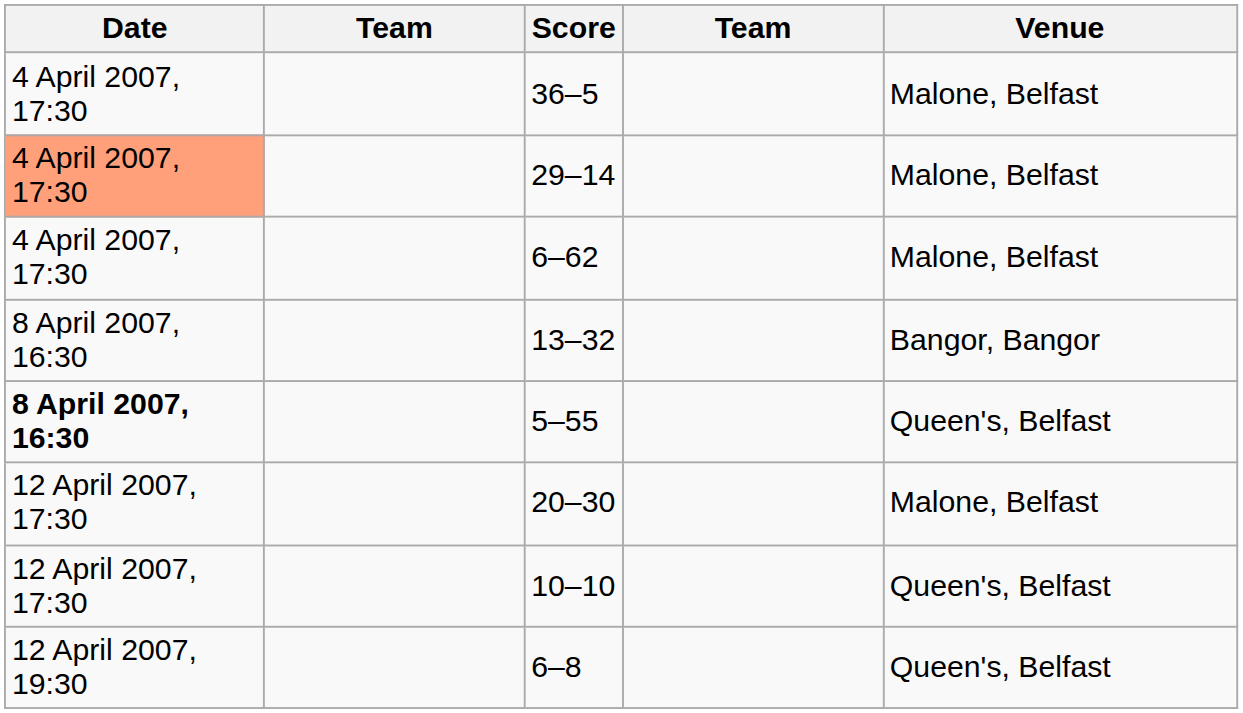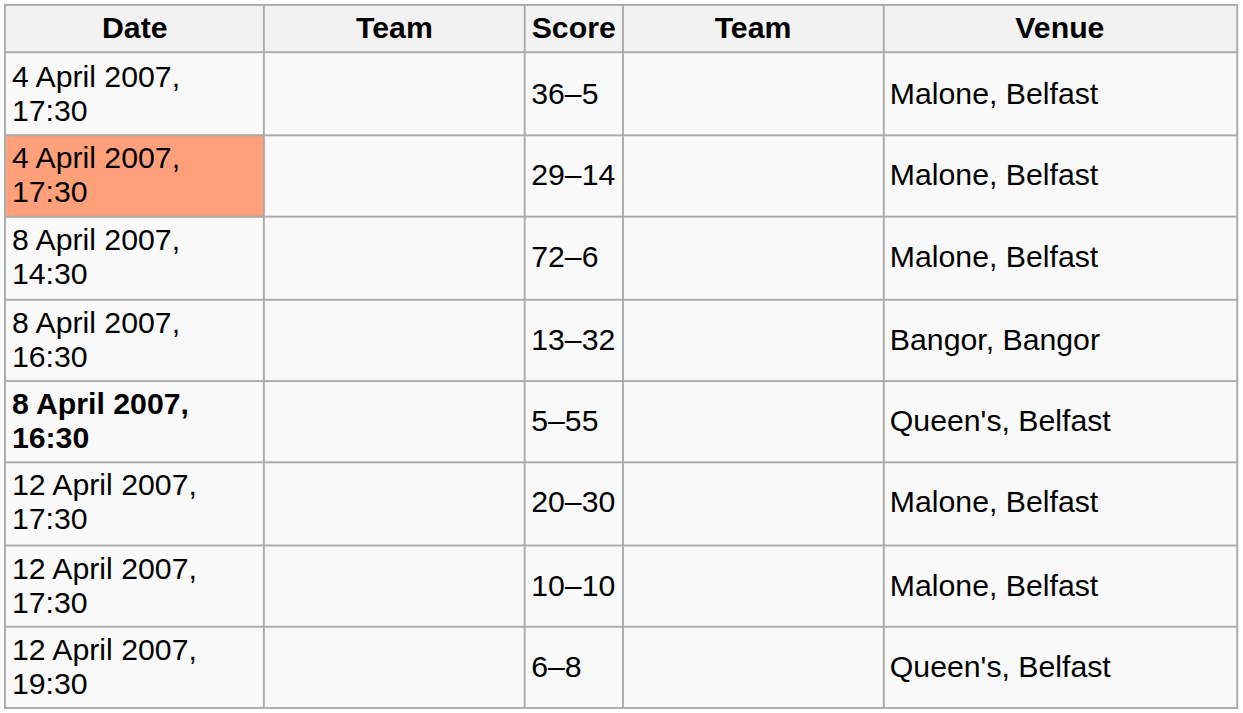- row: 4 April 2007, 17:30 | 6–62 | Malone, Belfast
+ row: 8 April 2007, 14:30 | 72–6 | Malone, Belfast
10–10 | Venue: Queen's, Belfast -> Malone, Belfast
